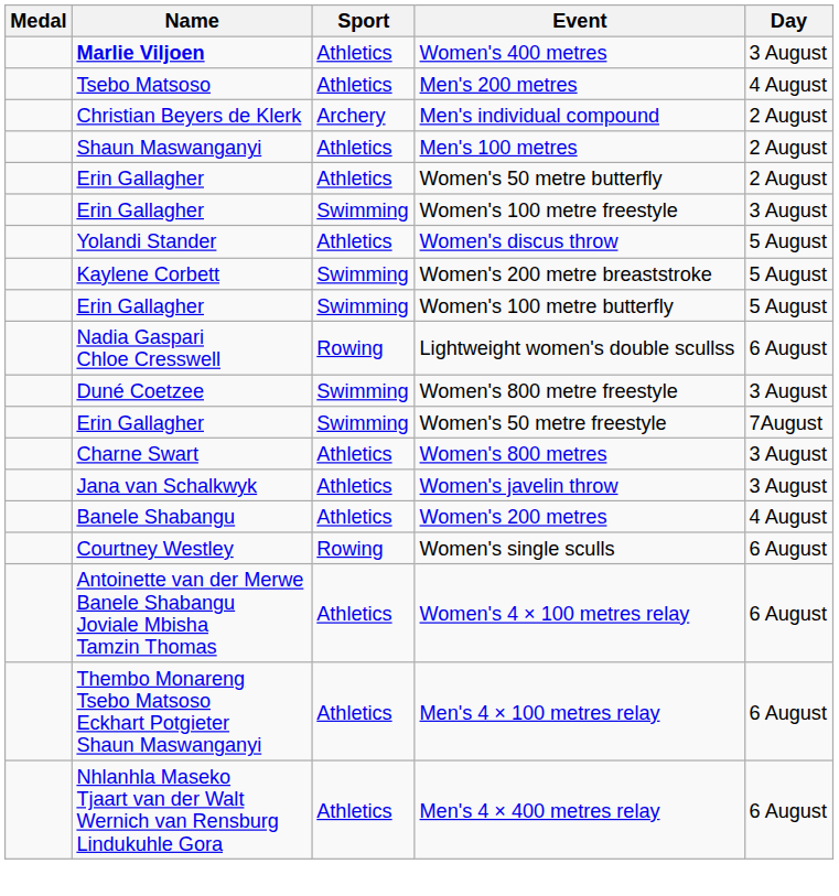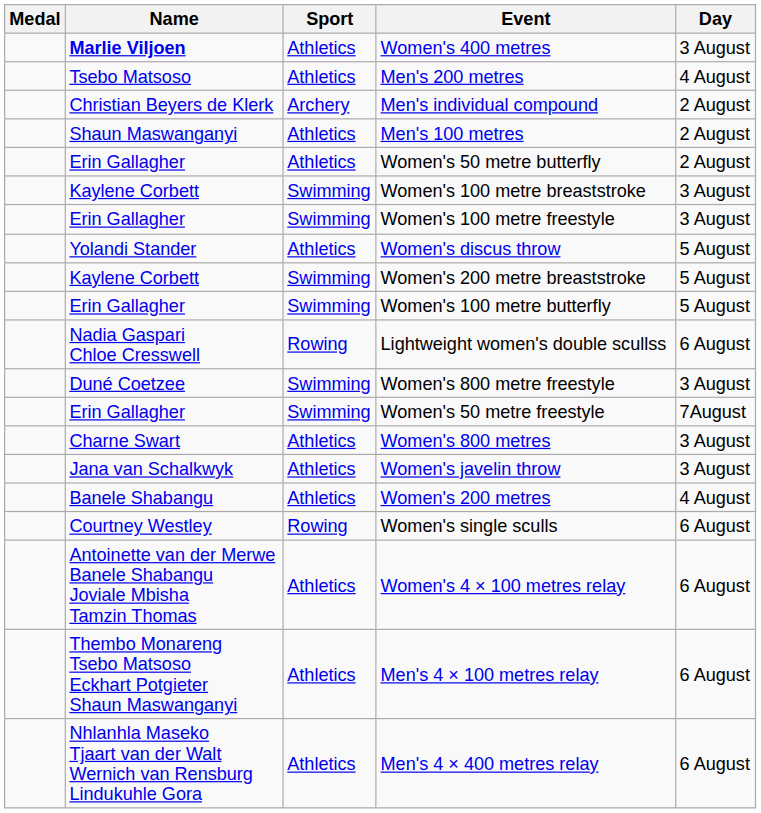+ row: Kaylene Corbett | Swimming | Women's 100 metre breaststroke | 3 August
